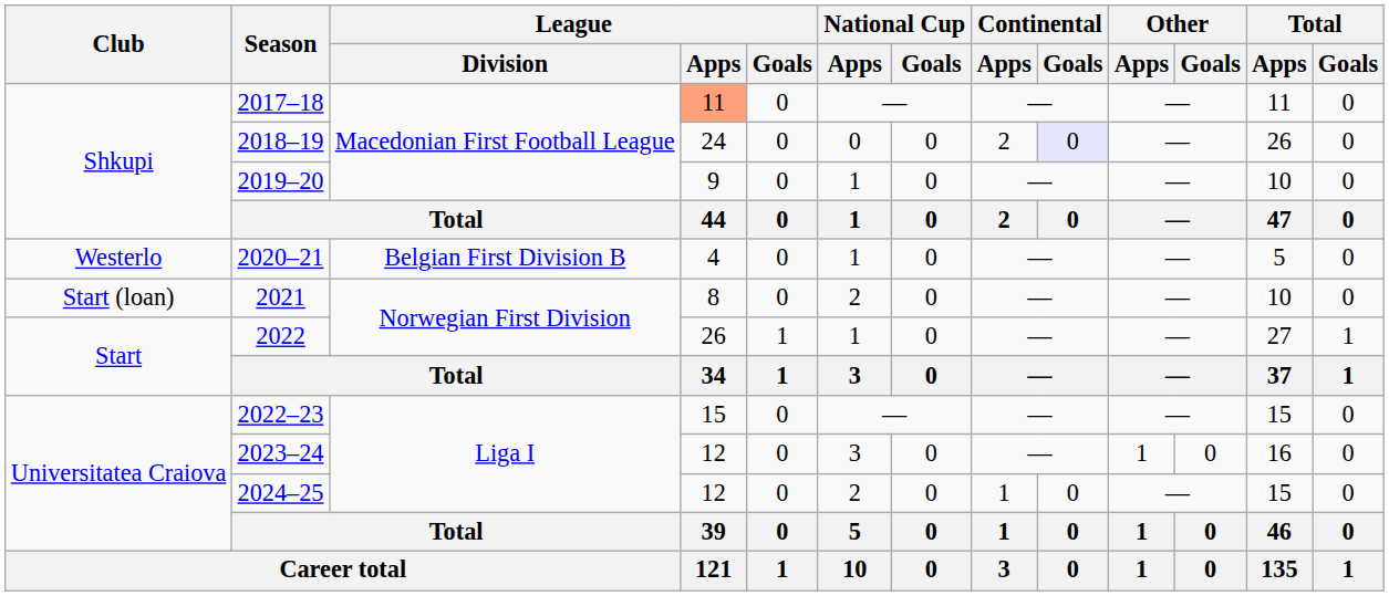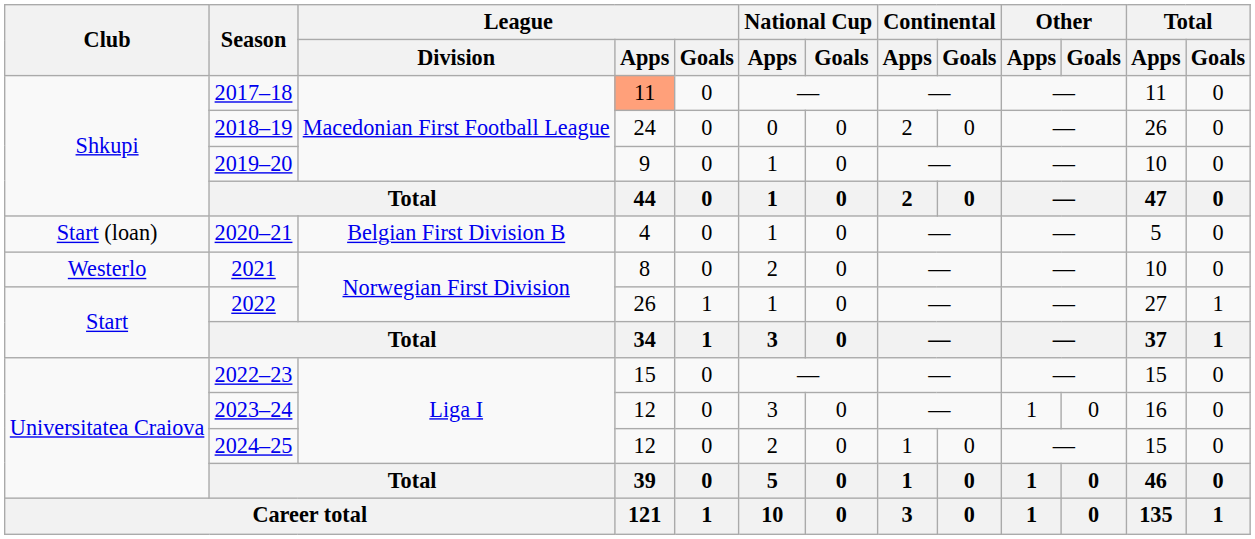2018–19 | Continental / Goals: lavender background -> no background
2020–21 | Club: Westerlo -> Start (loan)
2021 | Club: Start (loan) -> Westerlo
